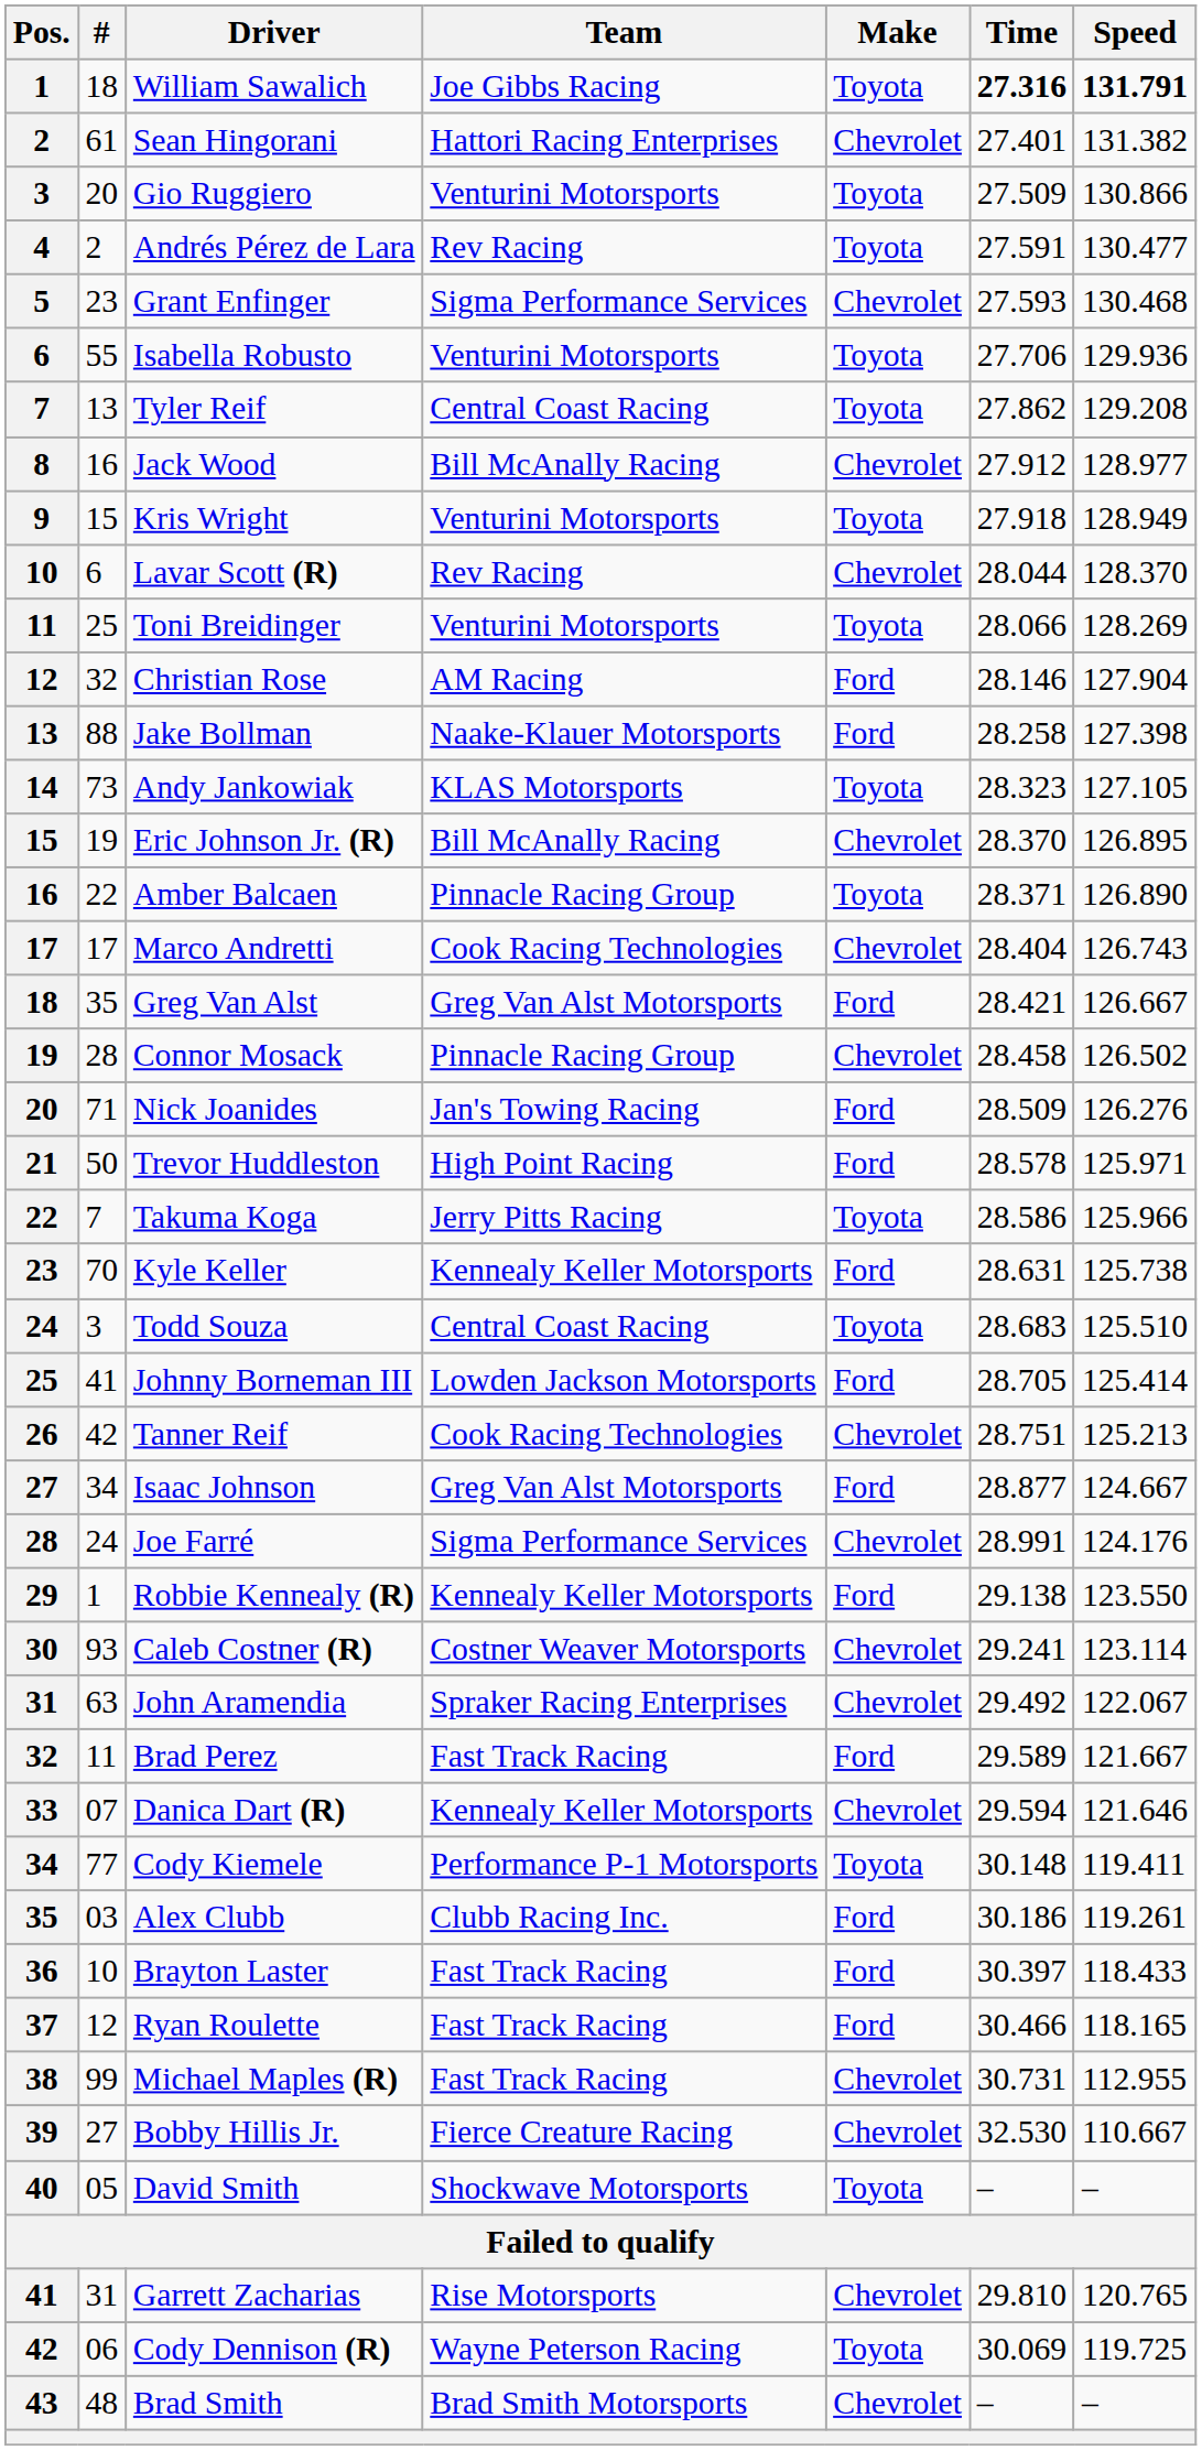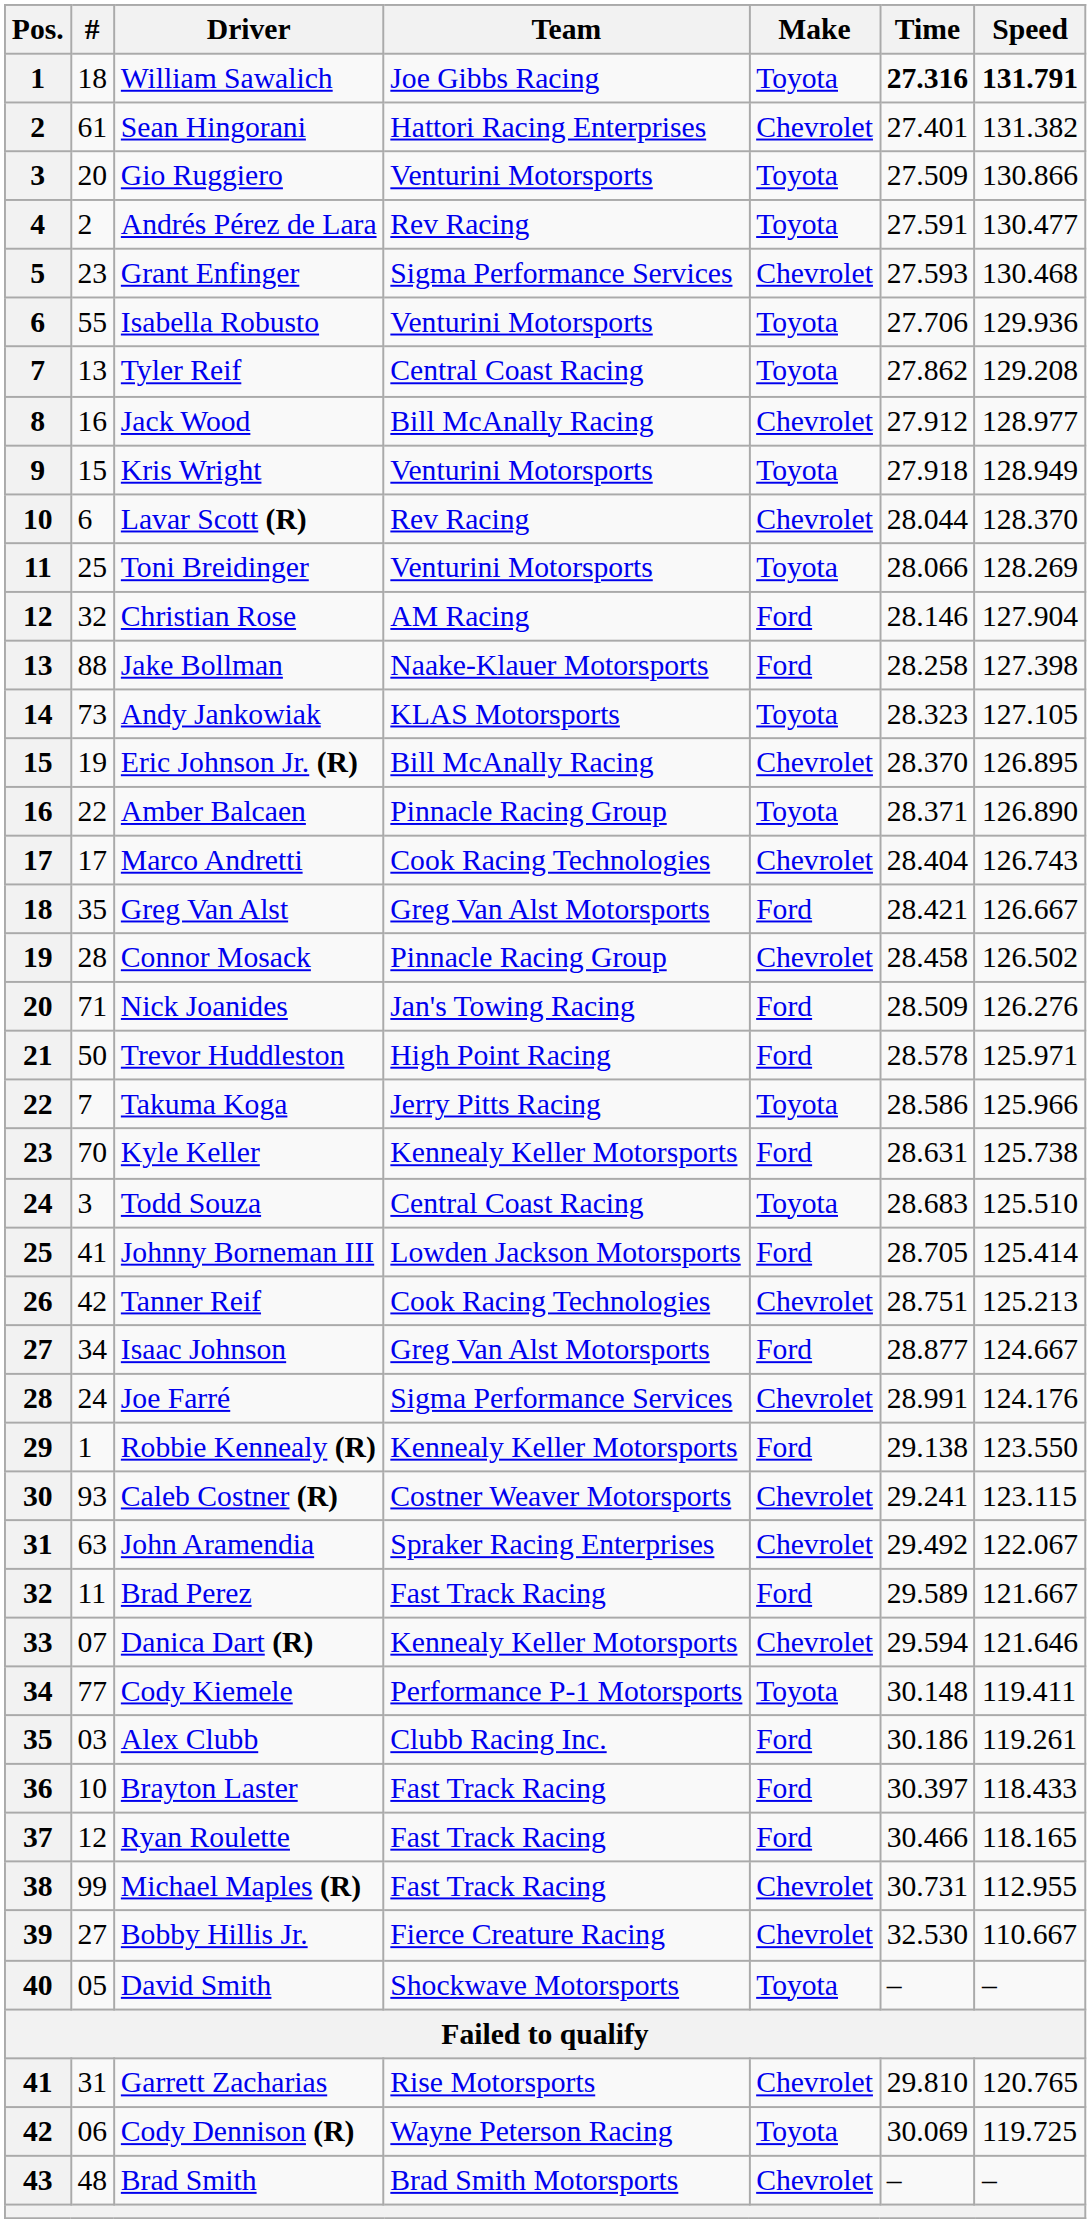Caleb Costner (R) | Speed: 123.114 -> 123.115
